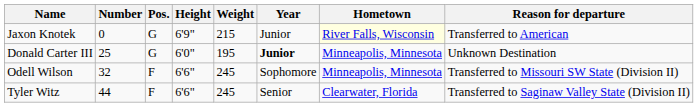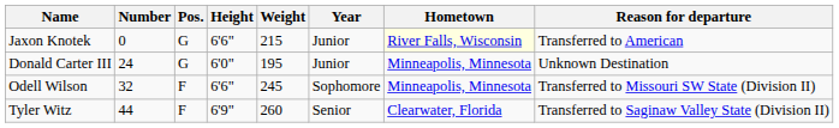Jaxon Knotek | Height: 6'9" -> 6'6"
Donald Carter III | Number: 25 -> 24
Donald Carter III | Year: bold -> normal
Tyler Witz | Height: 6'6" -> 6'9"
Tyler Witz | Weight: 245 -> 260
